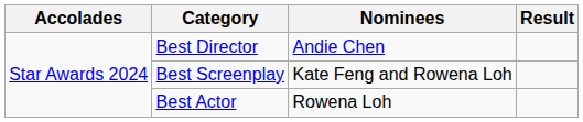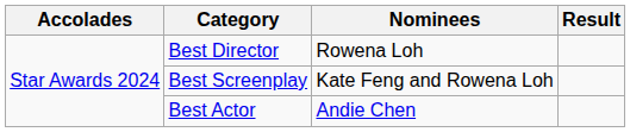Best Director | Nominees: Andie Chen -> Rowena Loh
Best Actor | Nominees: Rowena Loh -> Andie Chen
